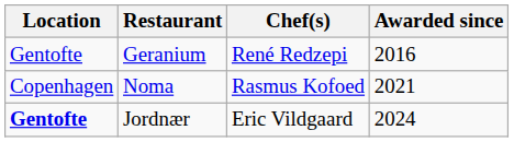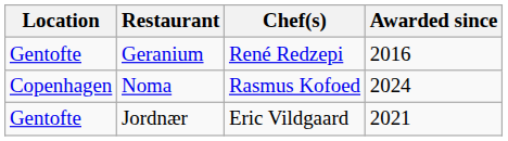Noma | Awarded since: 2021 -> 2024
Jordnær | Location: bold -> normal
Jordnær | Awarded since: 2024 -> 2021
